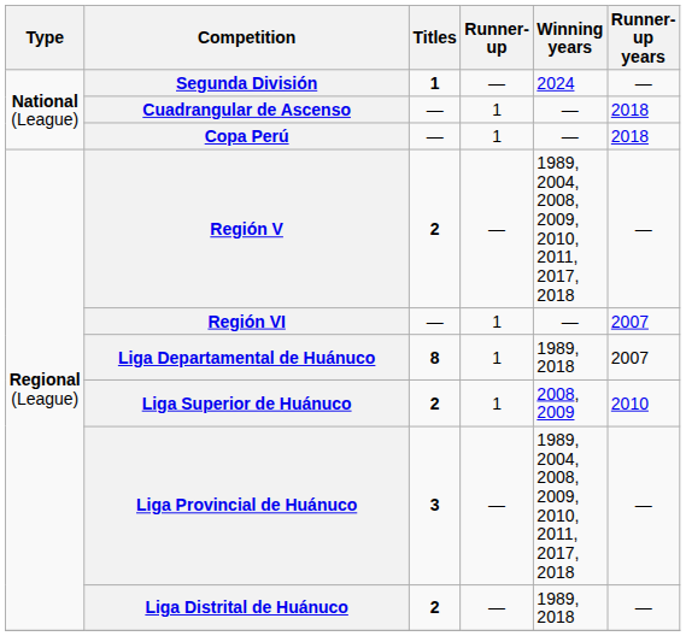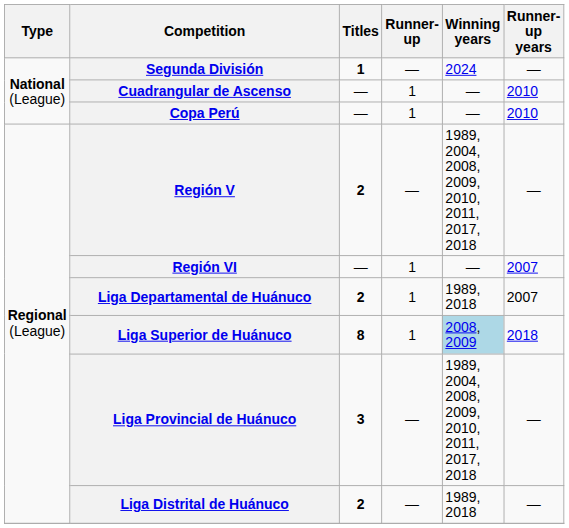Cuadrangular de Ascenso | Runner-up years: 2018 -> 2010
Copa Perú | Runner-up years: 2018 -> 2010
Liga Departamental de Huánuco | Titles: 8 -> 2
Liga Superior de Huánuco | Titles: 2 -> 8
Liga Superior de Huánuco | Winning years: no background -> lightblue background
Liga Superior de Huánuco | Runner-up years: 2010 -> 2018
